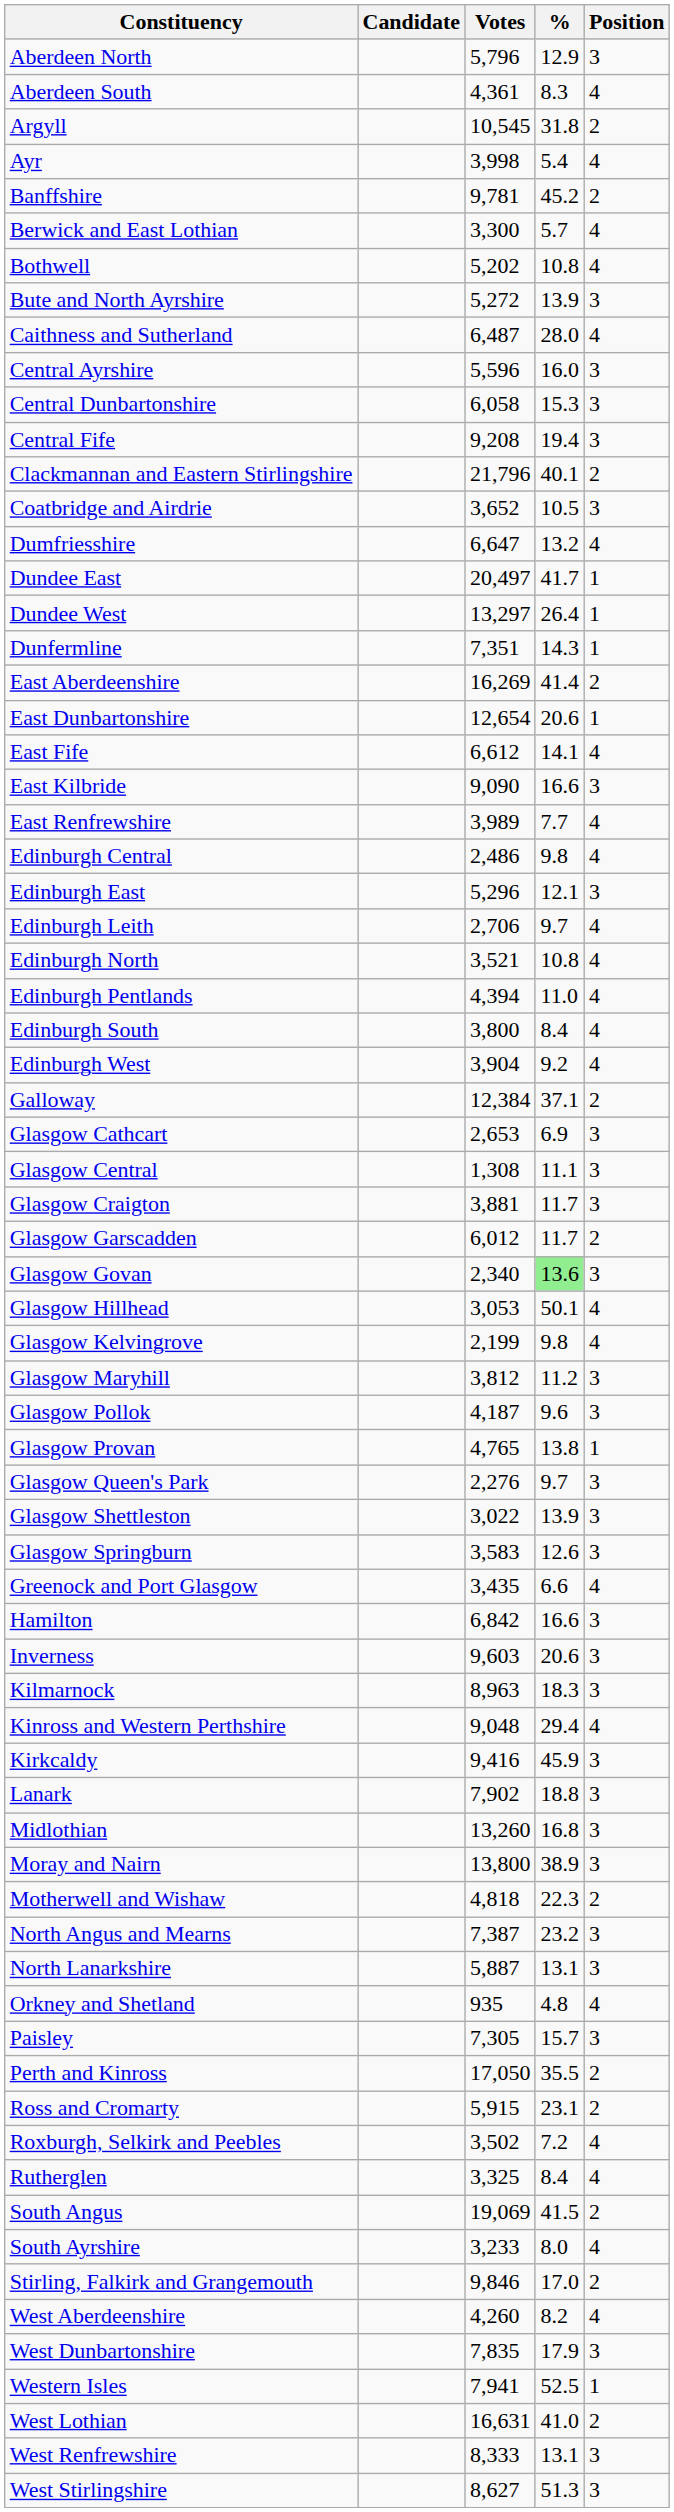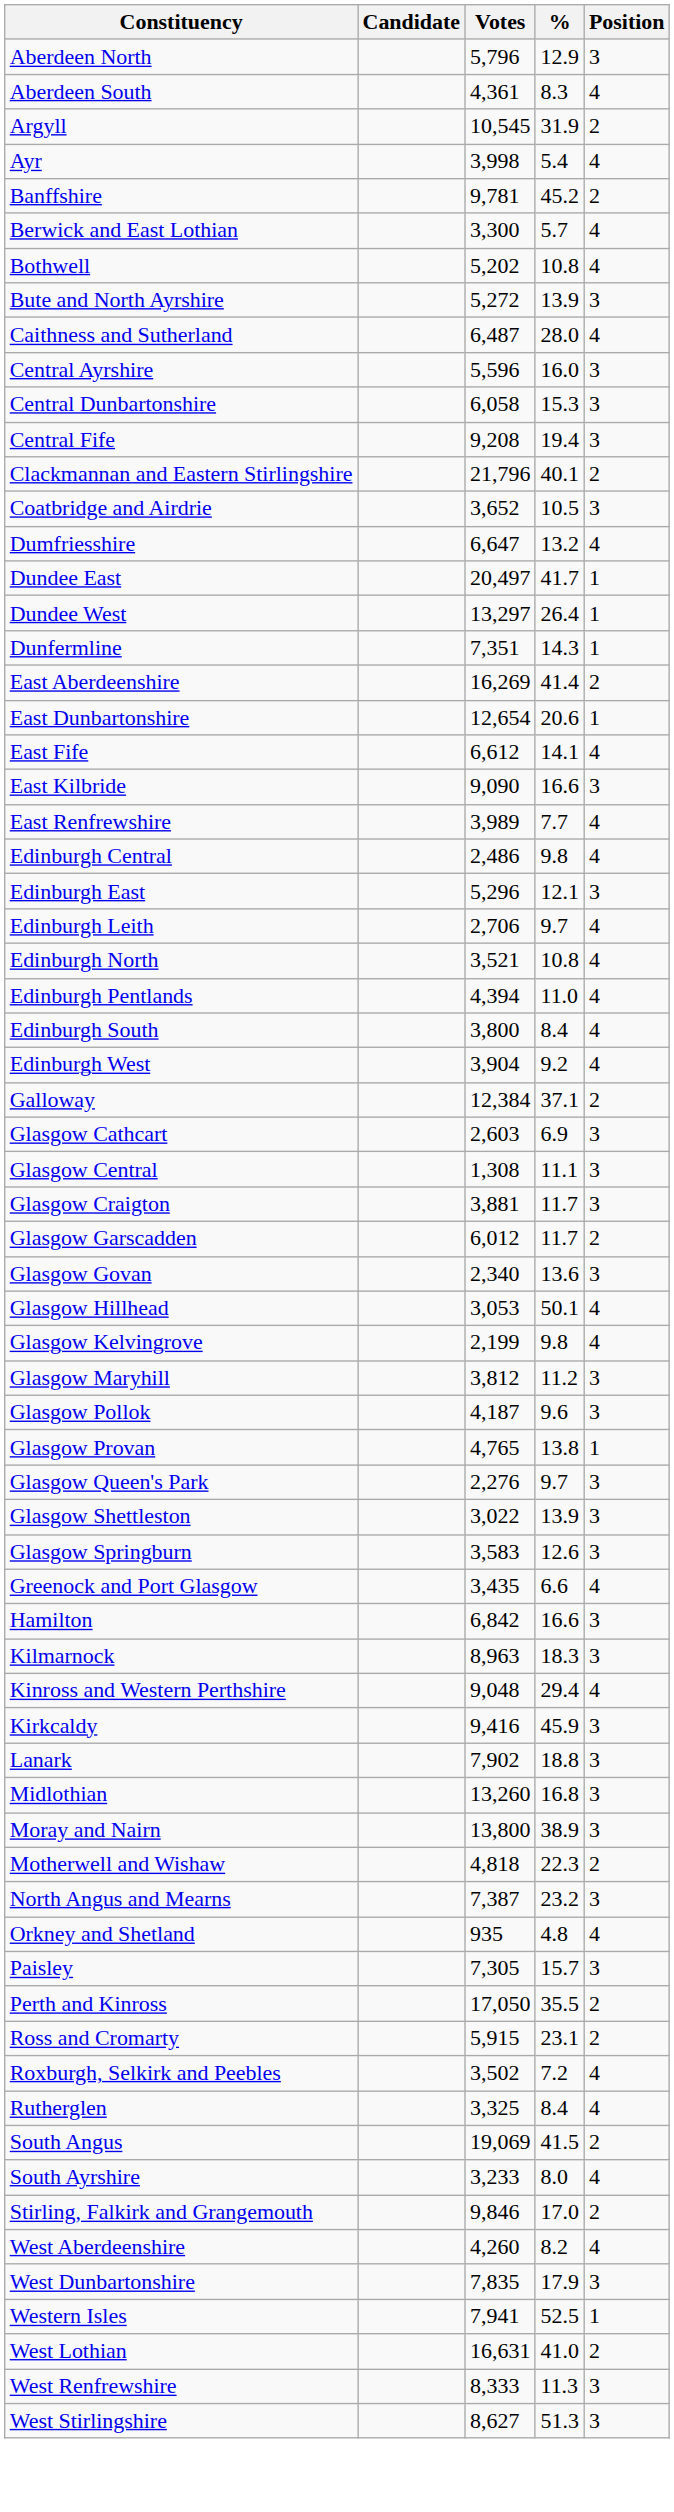Argyll | %: 31.8 -> 31.9
Glasgow Cathcart | Votes: 2,653 -> 2,603
Glasgow Govan | %: lightgreen background -> no background
- row: Inverness | 9,603 | 20.6 | 3
- row: North Lanarkshire | 5,887 | 13.1 | 3
West Renfrewshire | %: 13.1 -> 11.3
